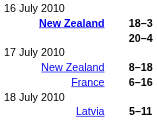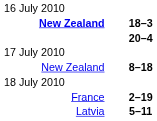- row: France | 6–16
+ row: France | 2–19
